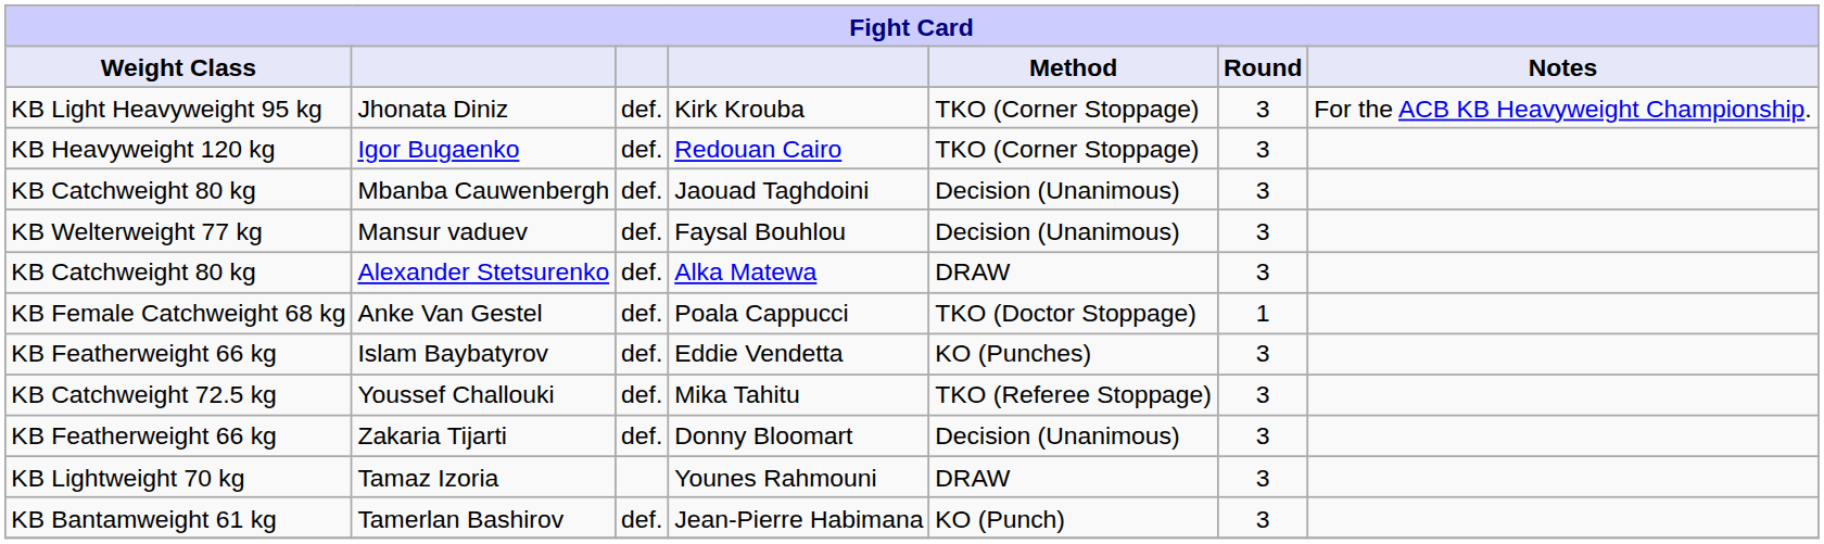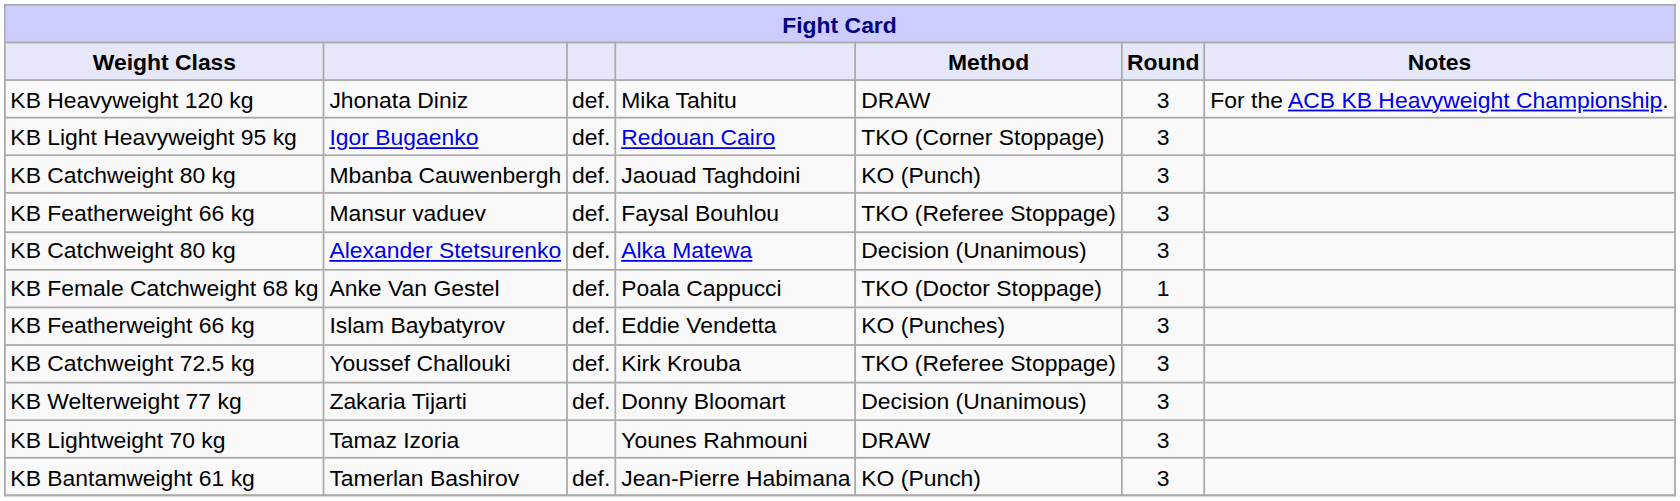Jhonata Diniz | Weight Class: KB Light Heavyweight 95 kg -> KB Heavyweight 120 kg
Jhonata Diniz | column 4: Kirk Krouba -> Mika Tahitu
Jhonata Diniz | Method: TKO (Corner Stoppage) -> DRAW
Igor Bugaenko | Weight Class: KB Heavyweight 120 kg -> KB Light Heavyweight 95 kg
Mbanba Cauwenbergh | Method: Decision (Unanimous) -> KO (Punch)
Mansur vaduev | Weight Class: KB Welterweight 77 kg -> KB Featherweight 66 kg
Mansur vaduev | Method: Decision (Unanimous) -> TKO (Referee Stoppage)
Alexander Stetsurenko | Method: DRAW -> Decision (Unanimous)
Youssef Challouki | column 4: Mika Tahitu -> Kirk Krouba
Zakaria Tijarti | Weight Class: KB Featherweight 66 kg -> KB Welterweight 77 kg
